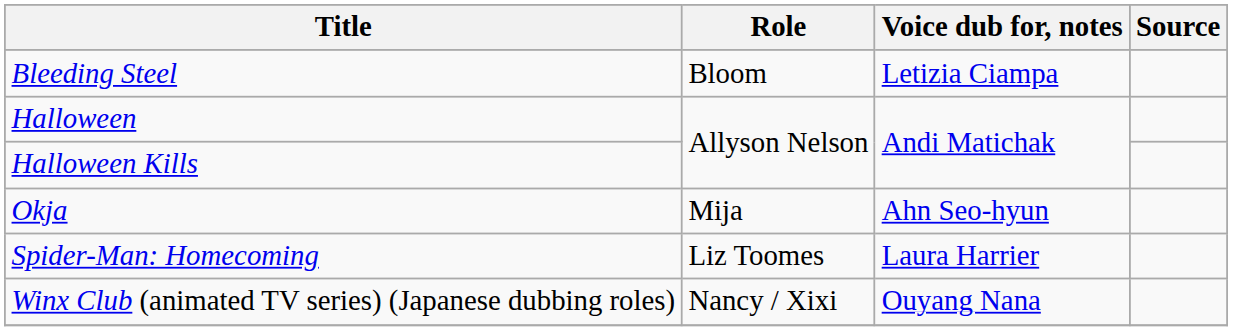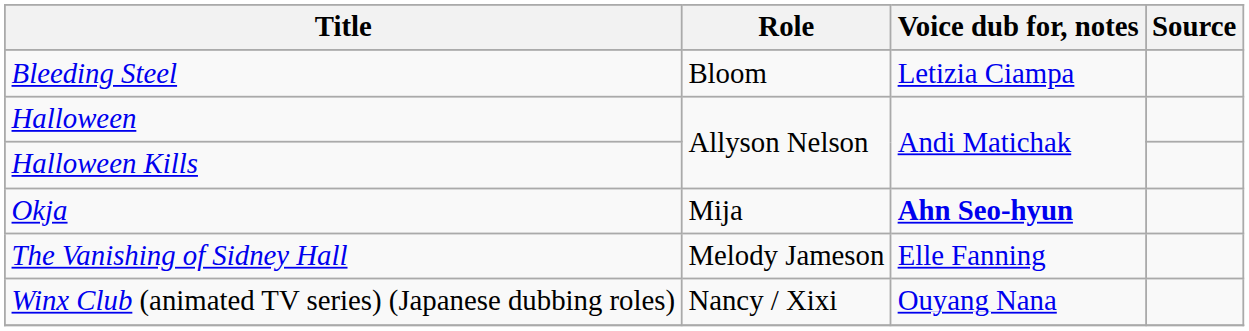Okja | Voice dub for, notes: normal -> bold
- row: Spider-Man: Homecoming | Liz Toomes | Laura Harrier
+ row: The Vanishing of Sidney Hall | Melody Jameson | Elle Fanning
